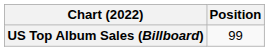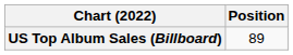US Top Album Sales (Billboard) | Position: 99 -> 89
